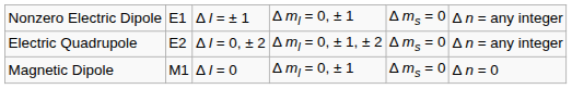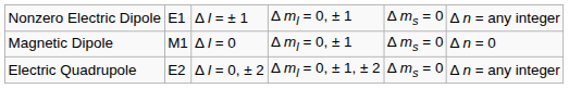rows swapped: Electric Quadrupole <-> Magnetic Dipole
